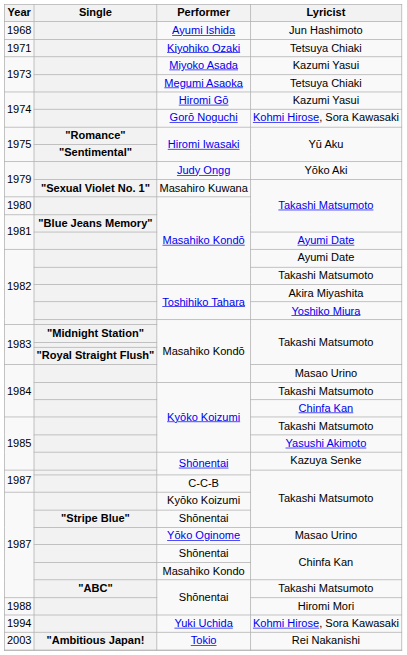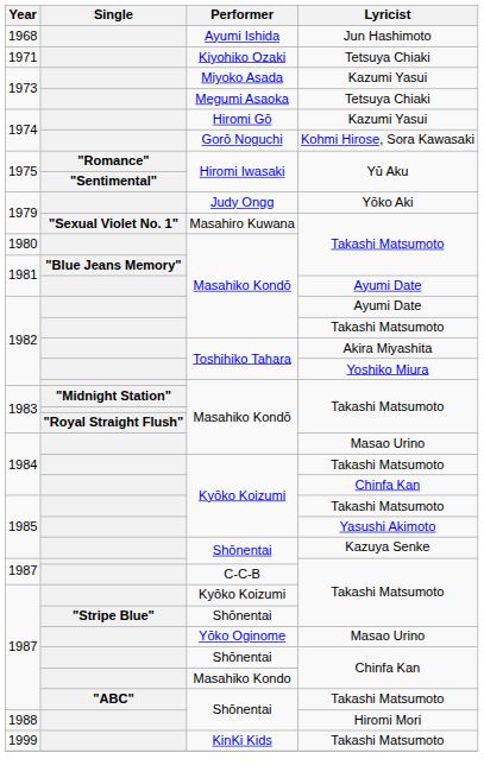- row: 1994 | Yuki Uchida | Kohmi Hirose, Sora Kawasaki
+ row: 1999 | KinKi Kids | Takashi Matsumoto
- row: 2003 | "Ambitious Japan! | Tokio | Rei Nakanishi
